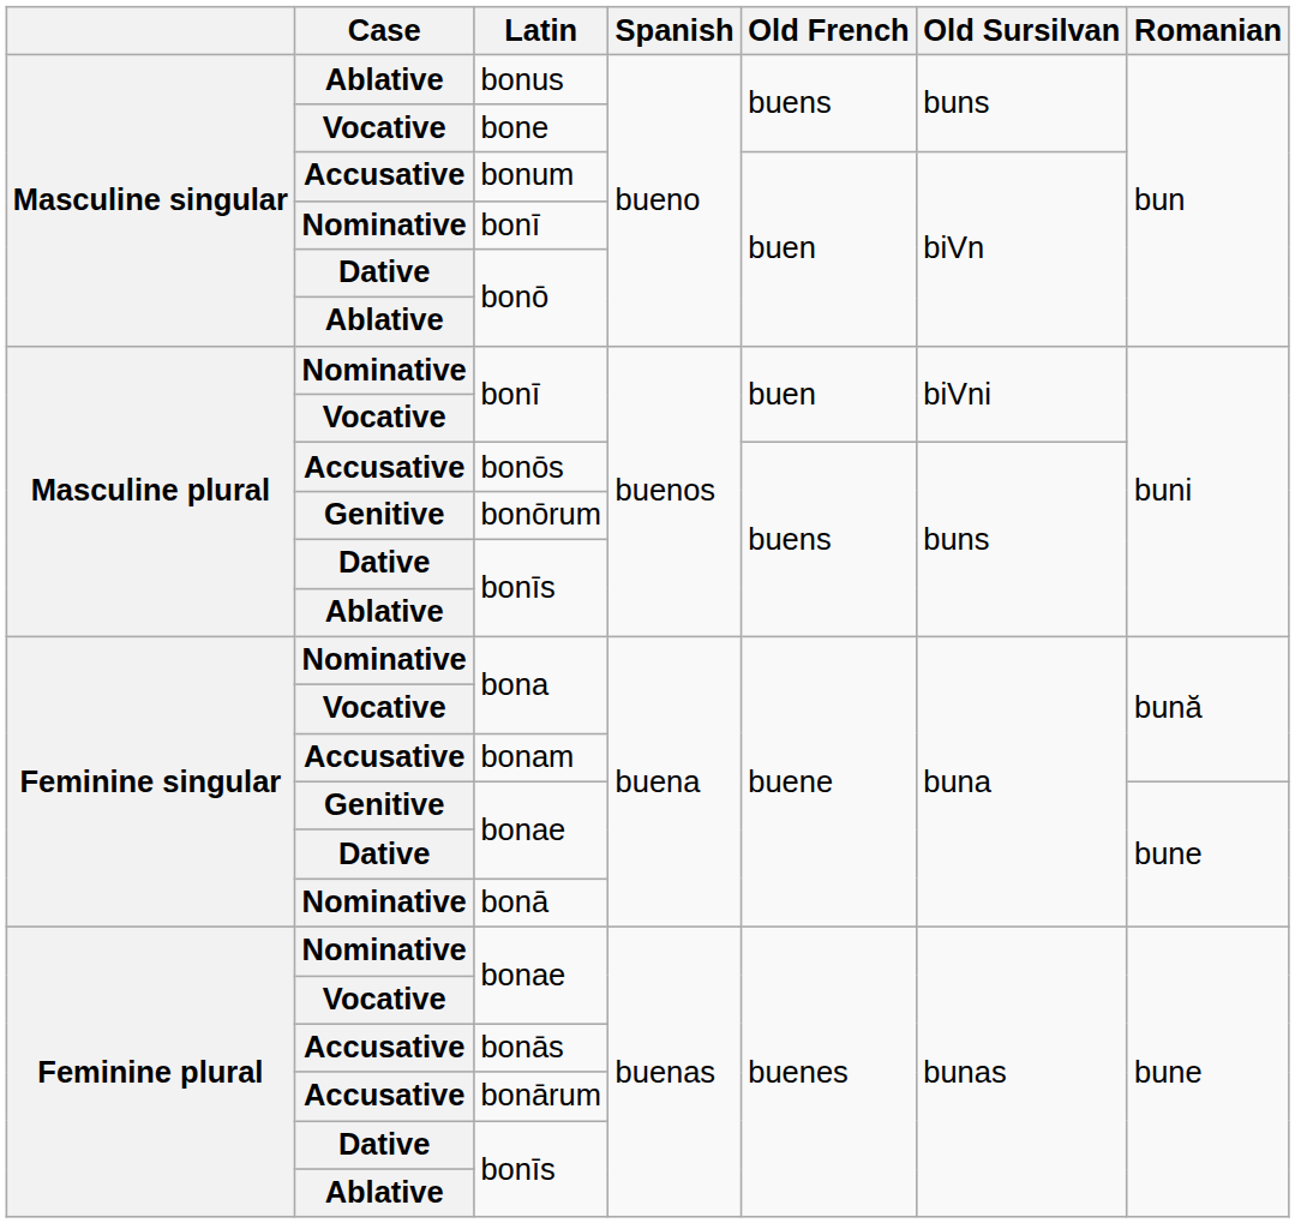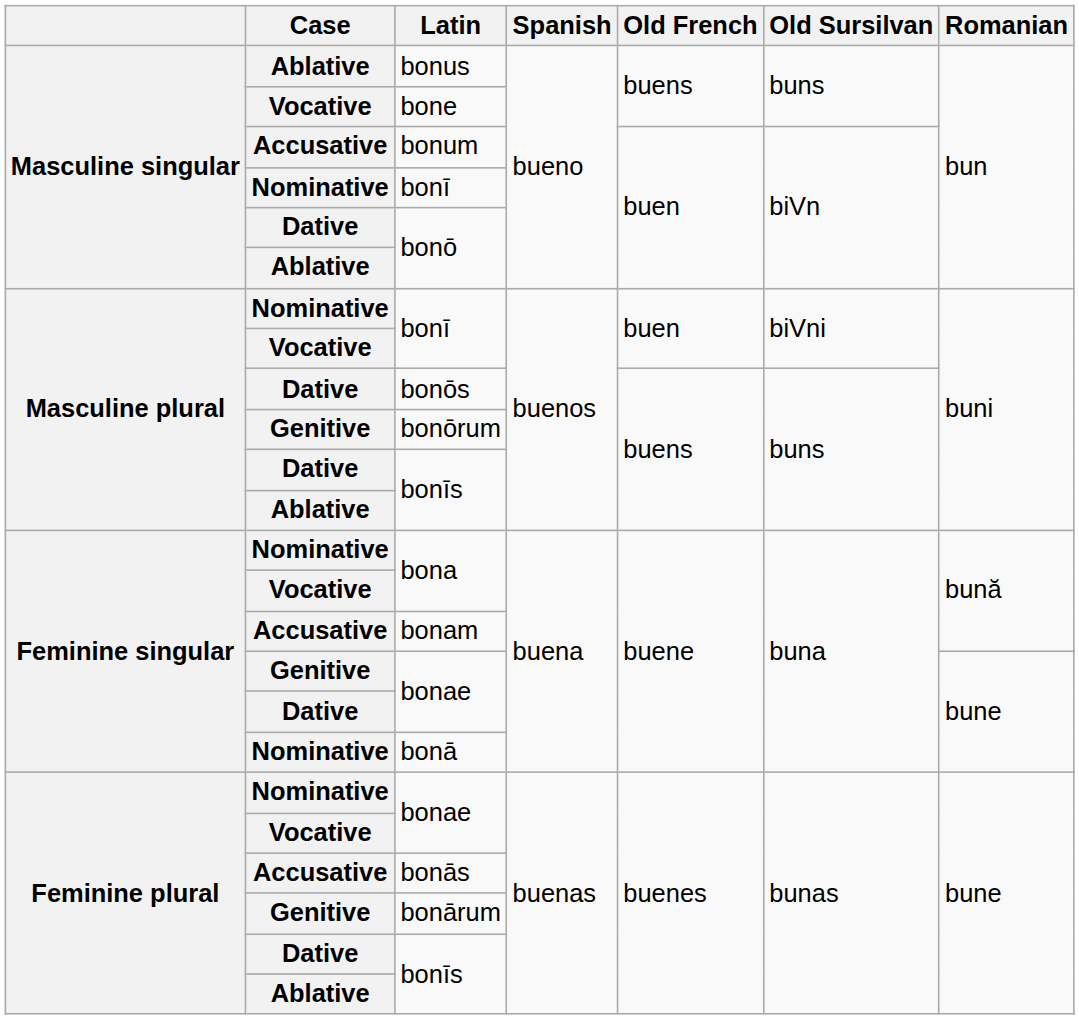bonōs | Case: Accusative -> Dative
bonārum | Case: Accusative -> Genitive
